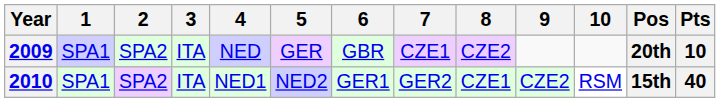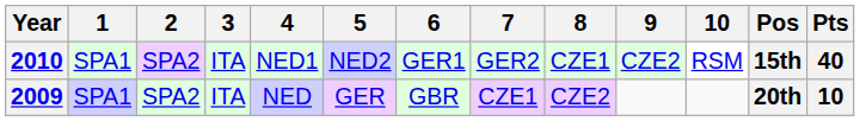rows swapped: 2009 <-> 2010
